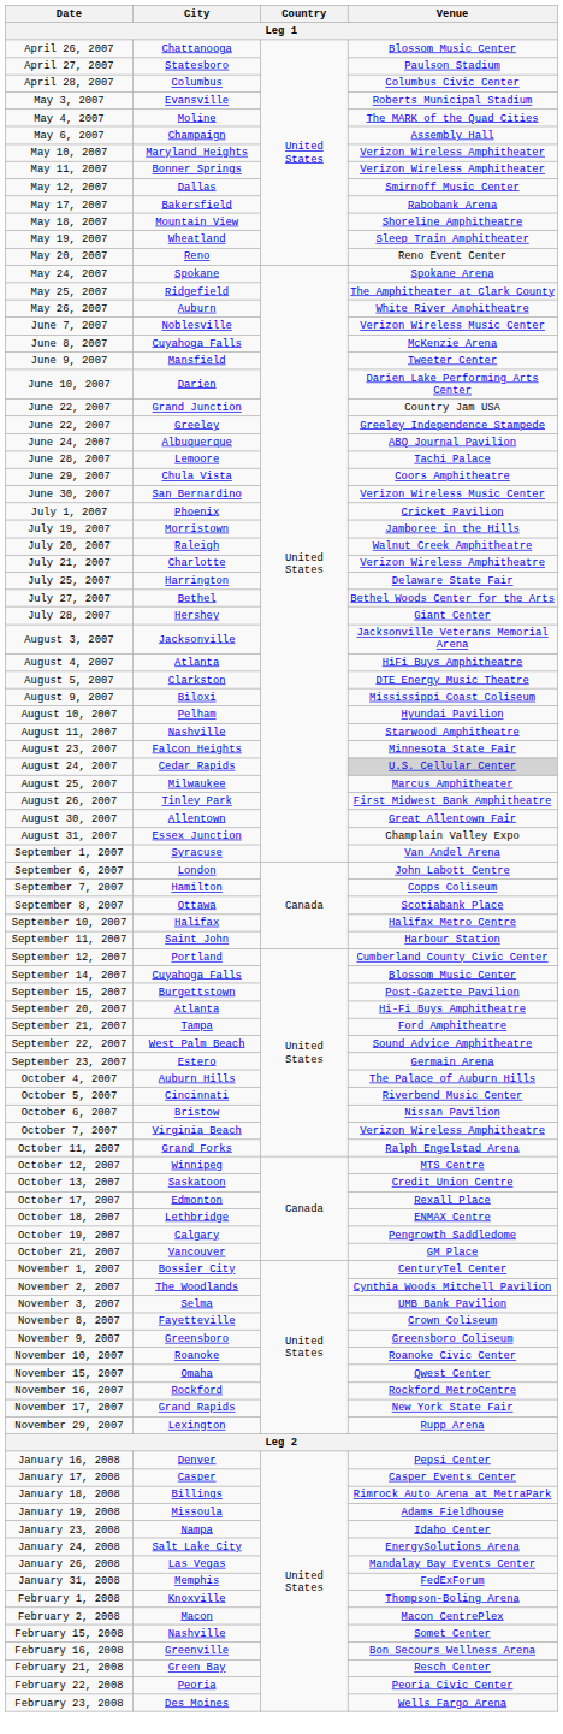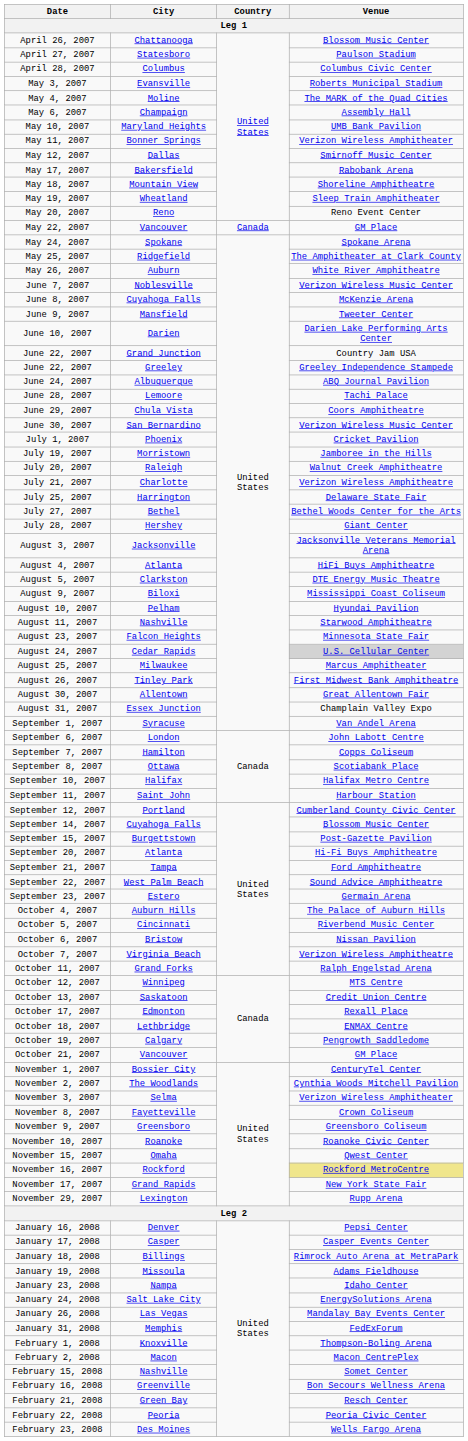May 10, 2007 | Venue: Verizon Wireless Amphitheater -> UMB Bank Pavilion
+ row: May 22, 2007 | Vancouver | Canada | GM Place
November 3, 2007 | Venue: UMB Bank Pavilion -> Verizon Wireless Amphitheater
November 16, 2007 | Venue: no background -> khaki background
